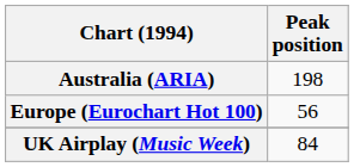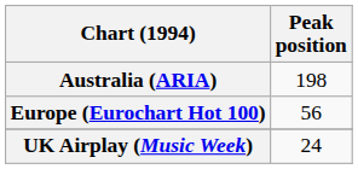UK Airplay (Music Week) | Peak position: 84 -> 24
